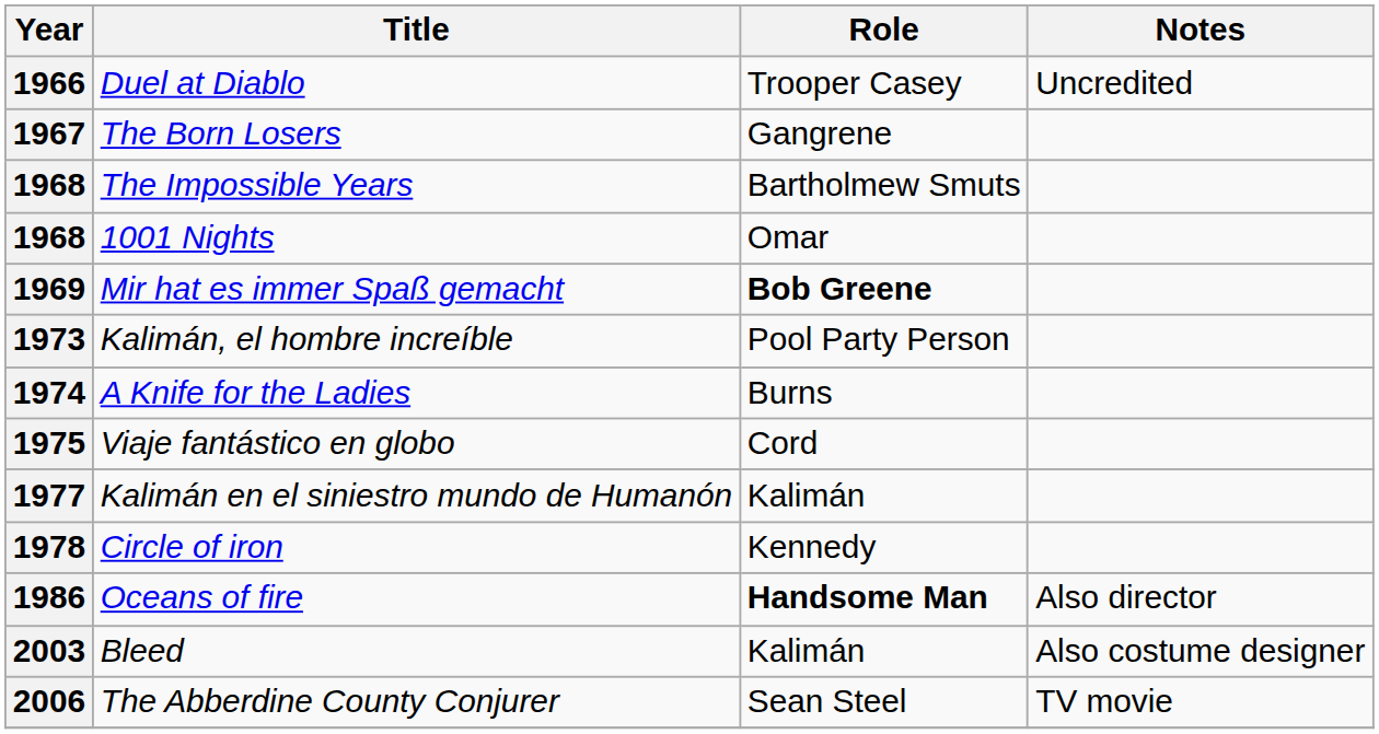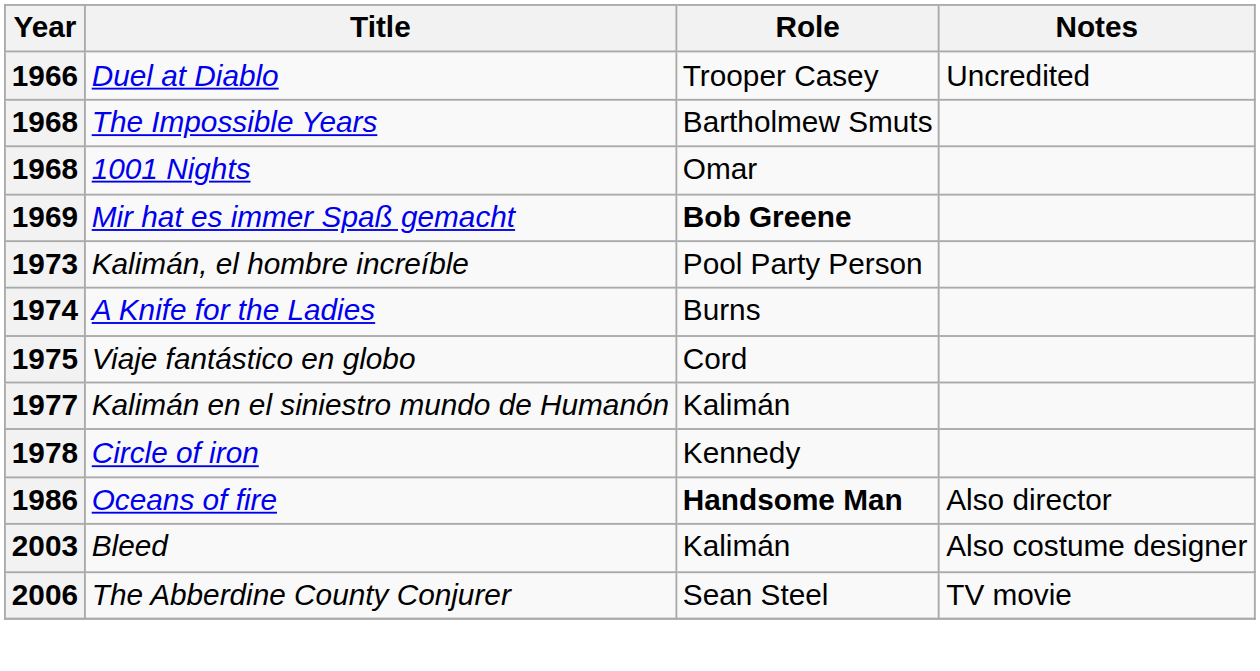- row: 1967 | The Born Losers | Gangrene
